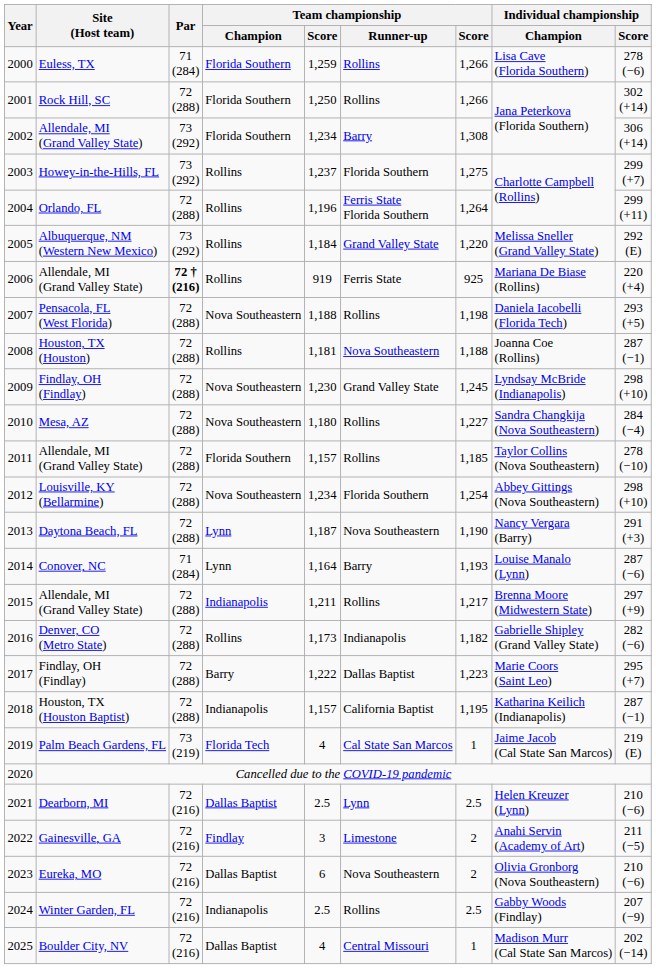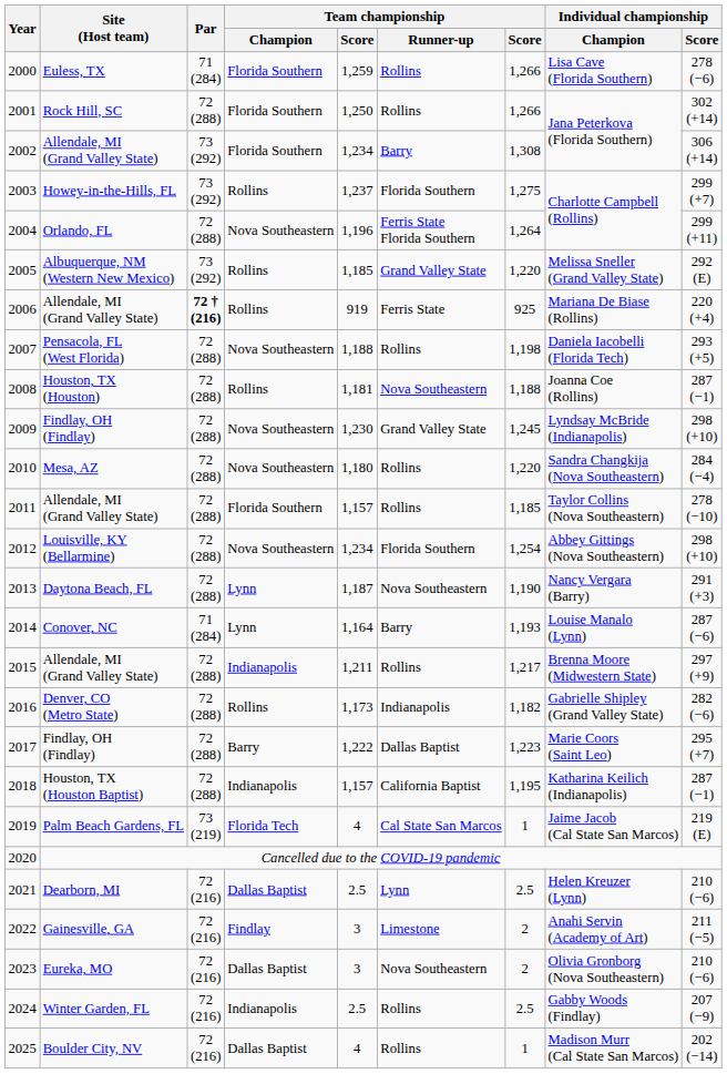2004 | Team championship / Champion: Rollins -> Nova Southeastern
2005 | column 5: 1,184 -> 1,185
2010 | column 7: 1,227 -> 1,220
2023 | column 5: 6 -> 3
2025 | Team championship / Runner-up: Central Missouri -> Rollins
